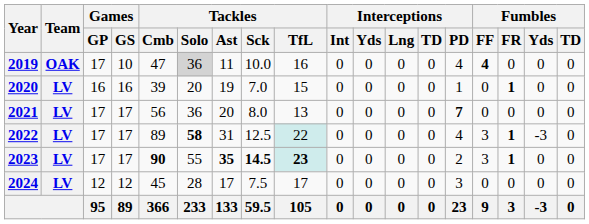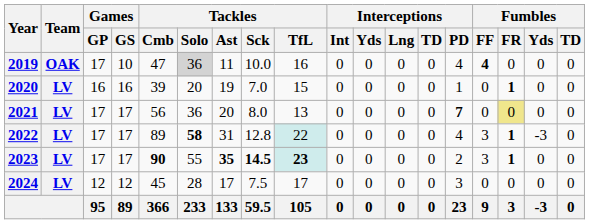2021 | Fumbles / FR: no background -> khaki background
2022 | Tackles / Sck: 12.5 -> 12.8
